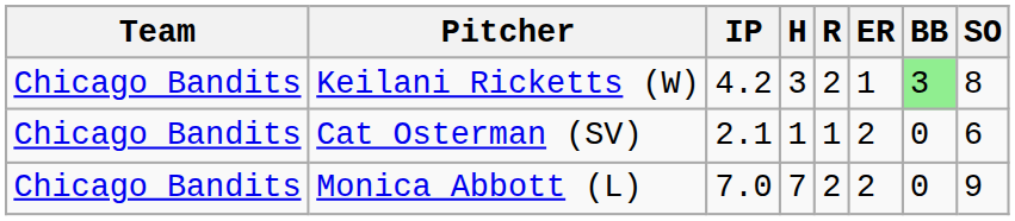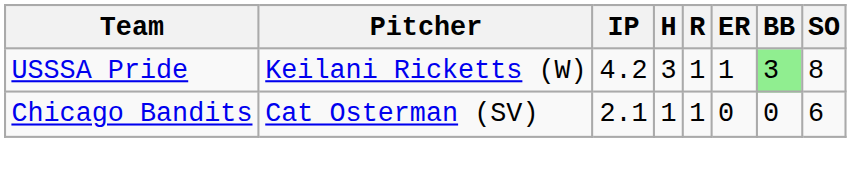Keilani Ricketts (W) | Team: Chicago Bandits -> USSSA Pride
Keilani Ricketts (W) | R: 2 -> 1
Cat Osterman (SV) | ER: 2 -> 0
- row: Chicago Bandits | Monica Abbott (L) | 7.0 | 7 | 2 | 2 | 0 | 9
